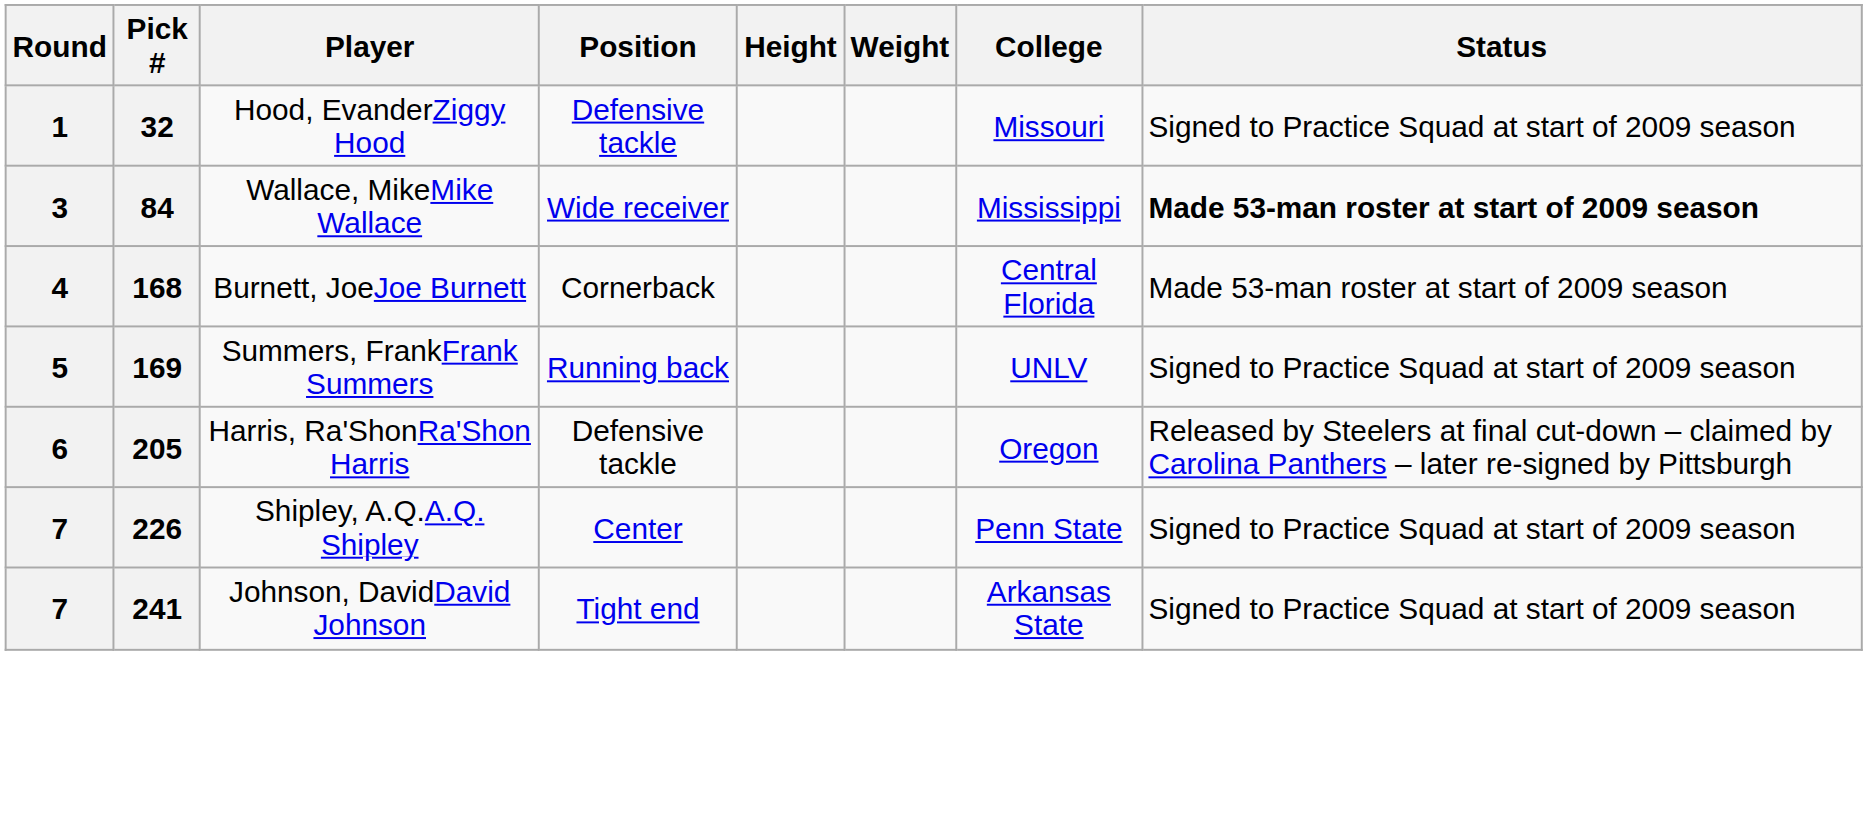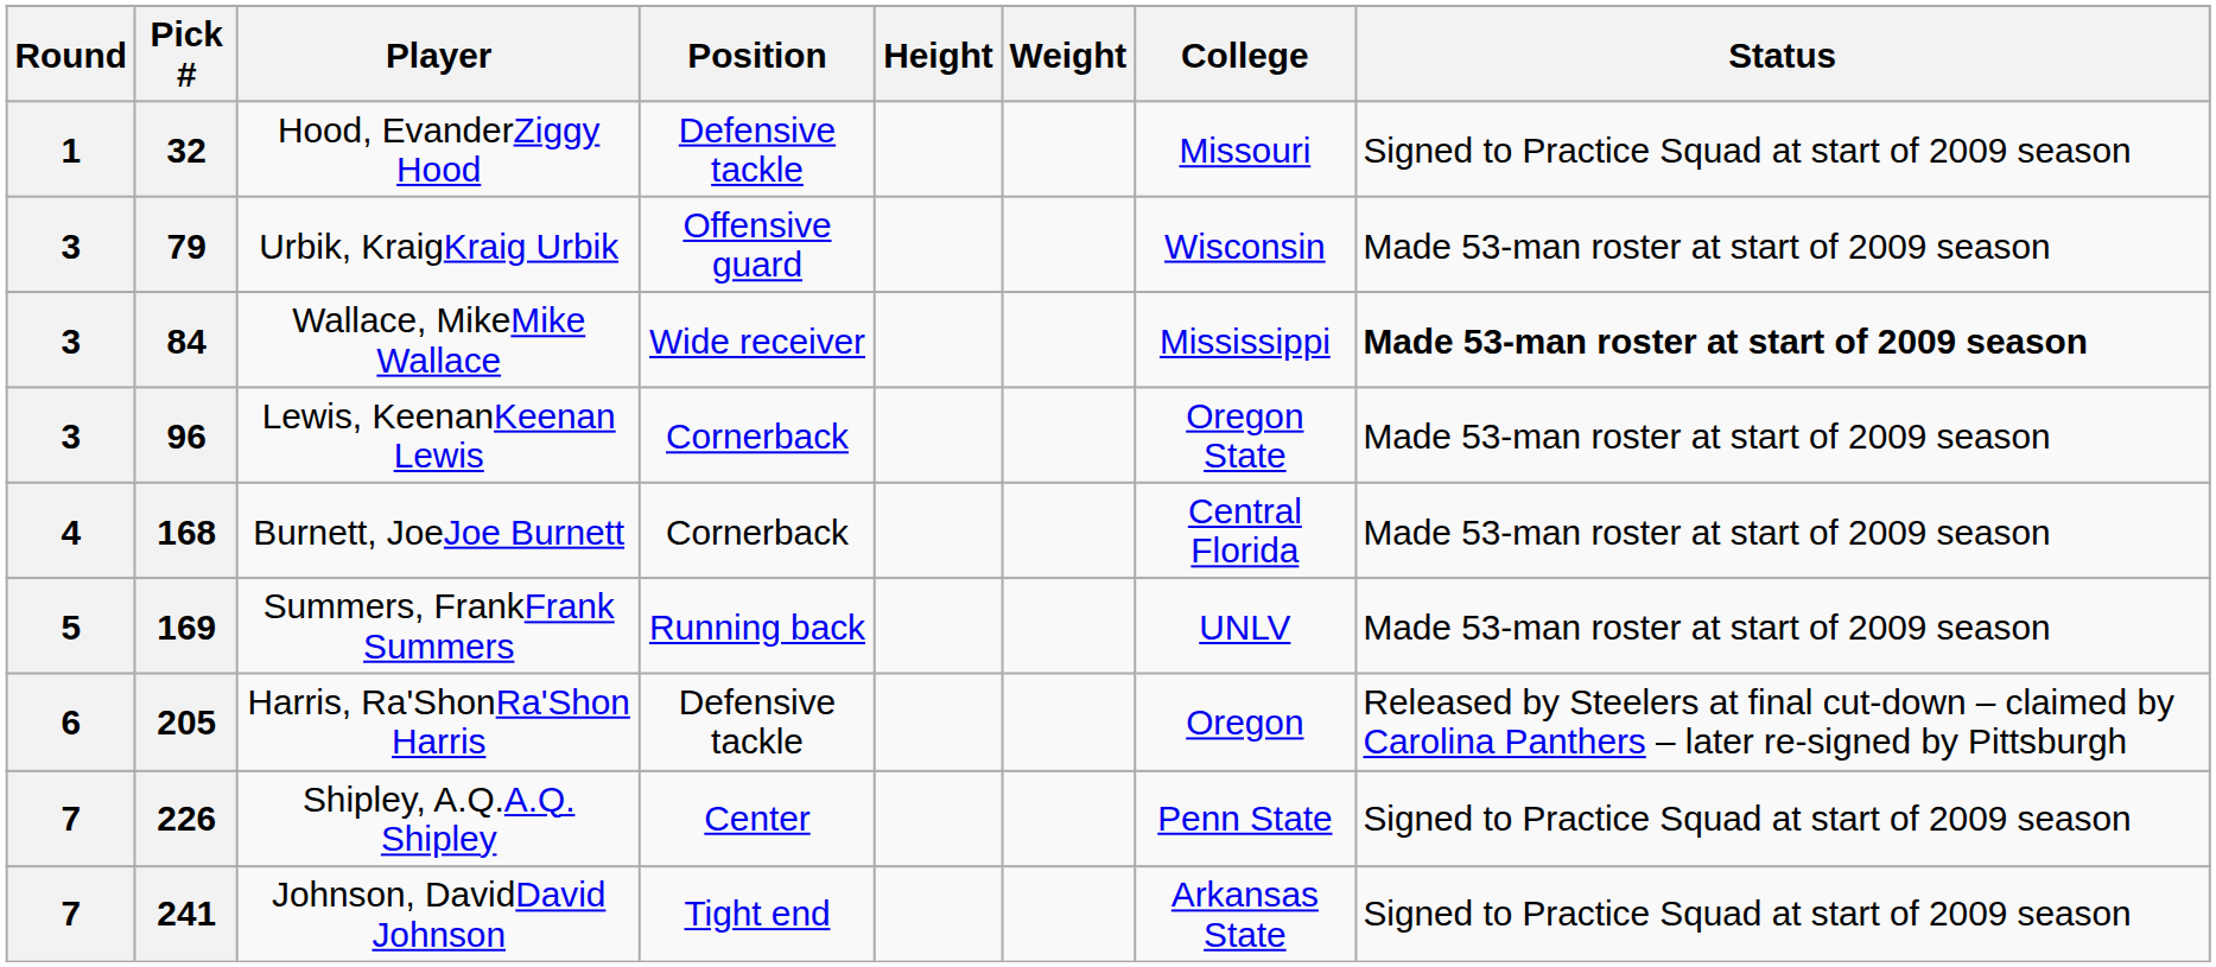+ row: 3 | 79 | Urbik, KraigKraig Urbik | Offensive guard | Wisconsin | Made 53-man roster at start of 2009 season
+ row: 3 | 96 | Lewis, KeenanKeenan Lewis | Cornerback | Oregon State | Made 53-man roster at start of 2009 season
169 | Status: Signed to Practice Squad at start of 2009 season -> Made 53-man roster at start of 2009 season
